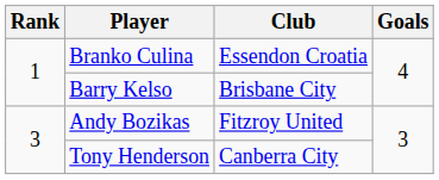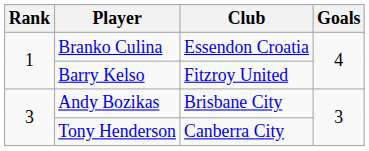Barry Kelso | Club: Brisbane City -> Fitzroy United
Andy Bozikas | Club: Fitzroy United -> Brisbane City
